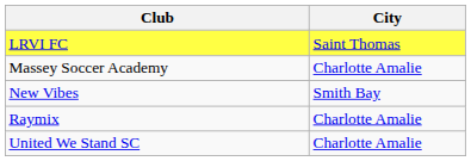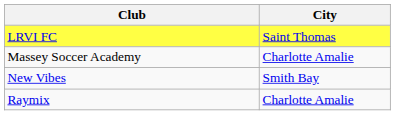- row: United We Stand SC | Charlotte Amalie
